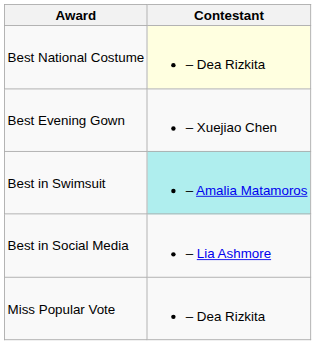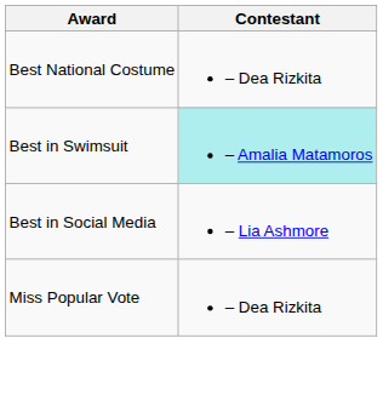Best National Costume | Contestant: lightyellow background -> no background
- row: Best Evening Gown | – Xuejiao Chen
